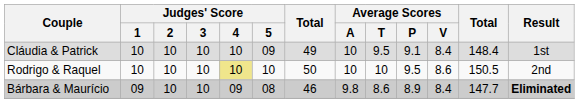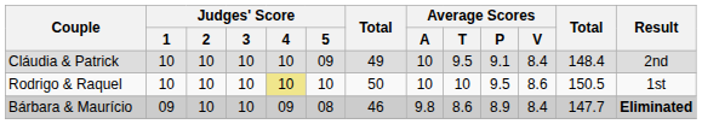Cláudia & Patrick | Result: 1st -> 2nd
Rodrigo & Raquel | Result: 2nd -> 1st
